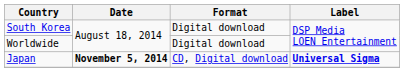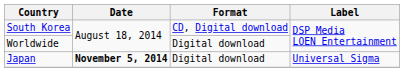South Korea | Format: Digital download -> CD, Digital download
Japan | Format: CD, Digital download -> Digital download
Japan | Label: bold -> normal
